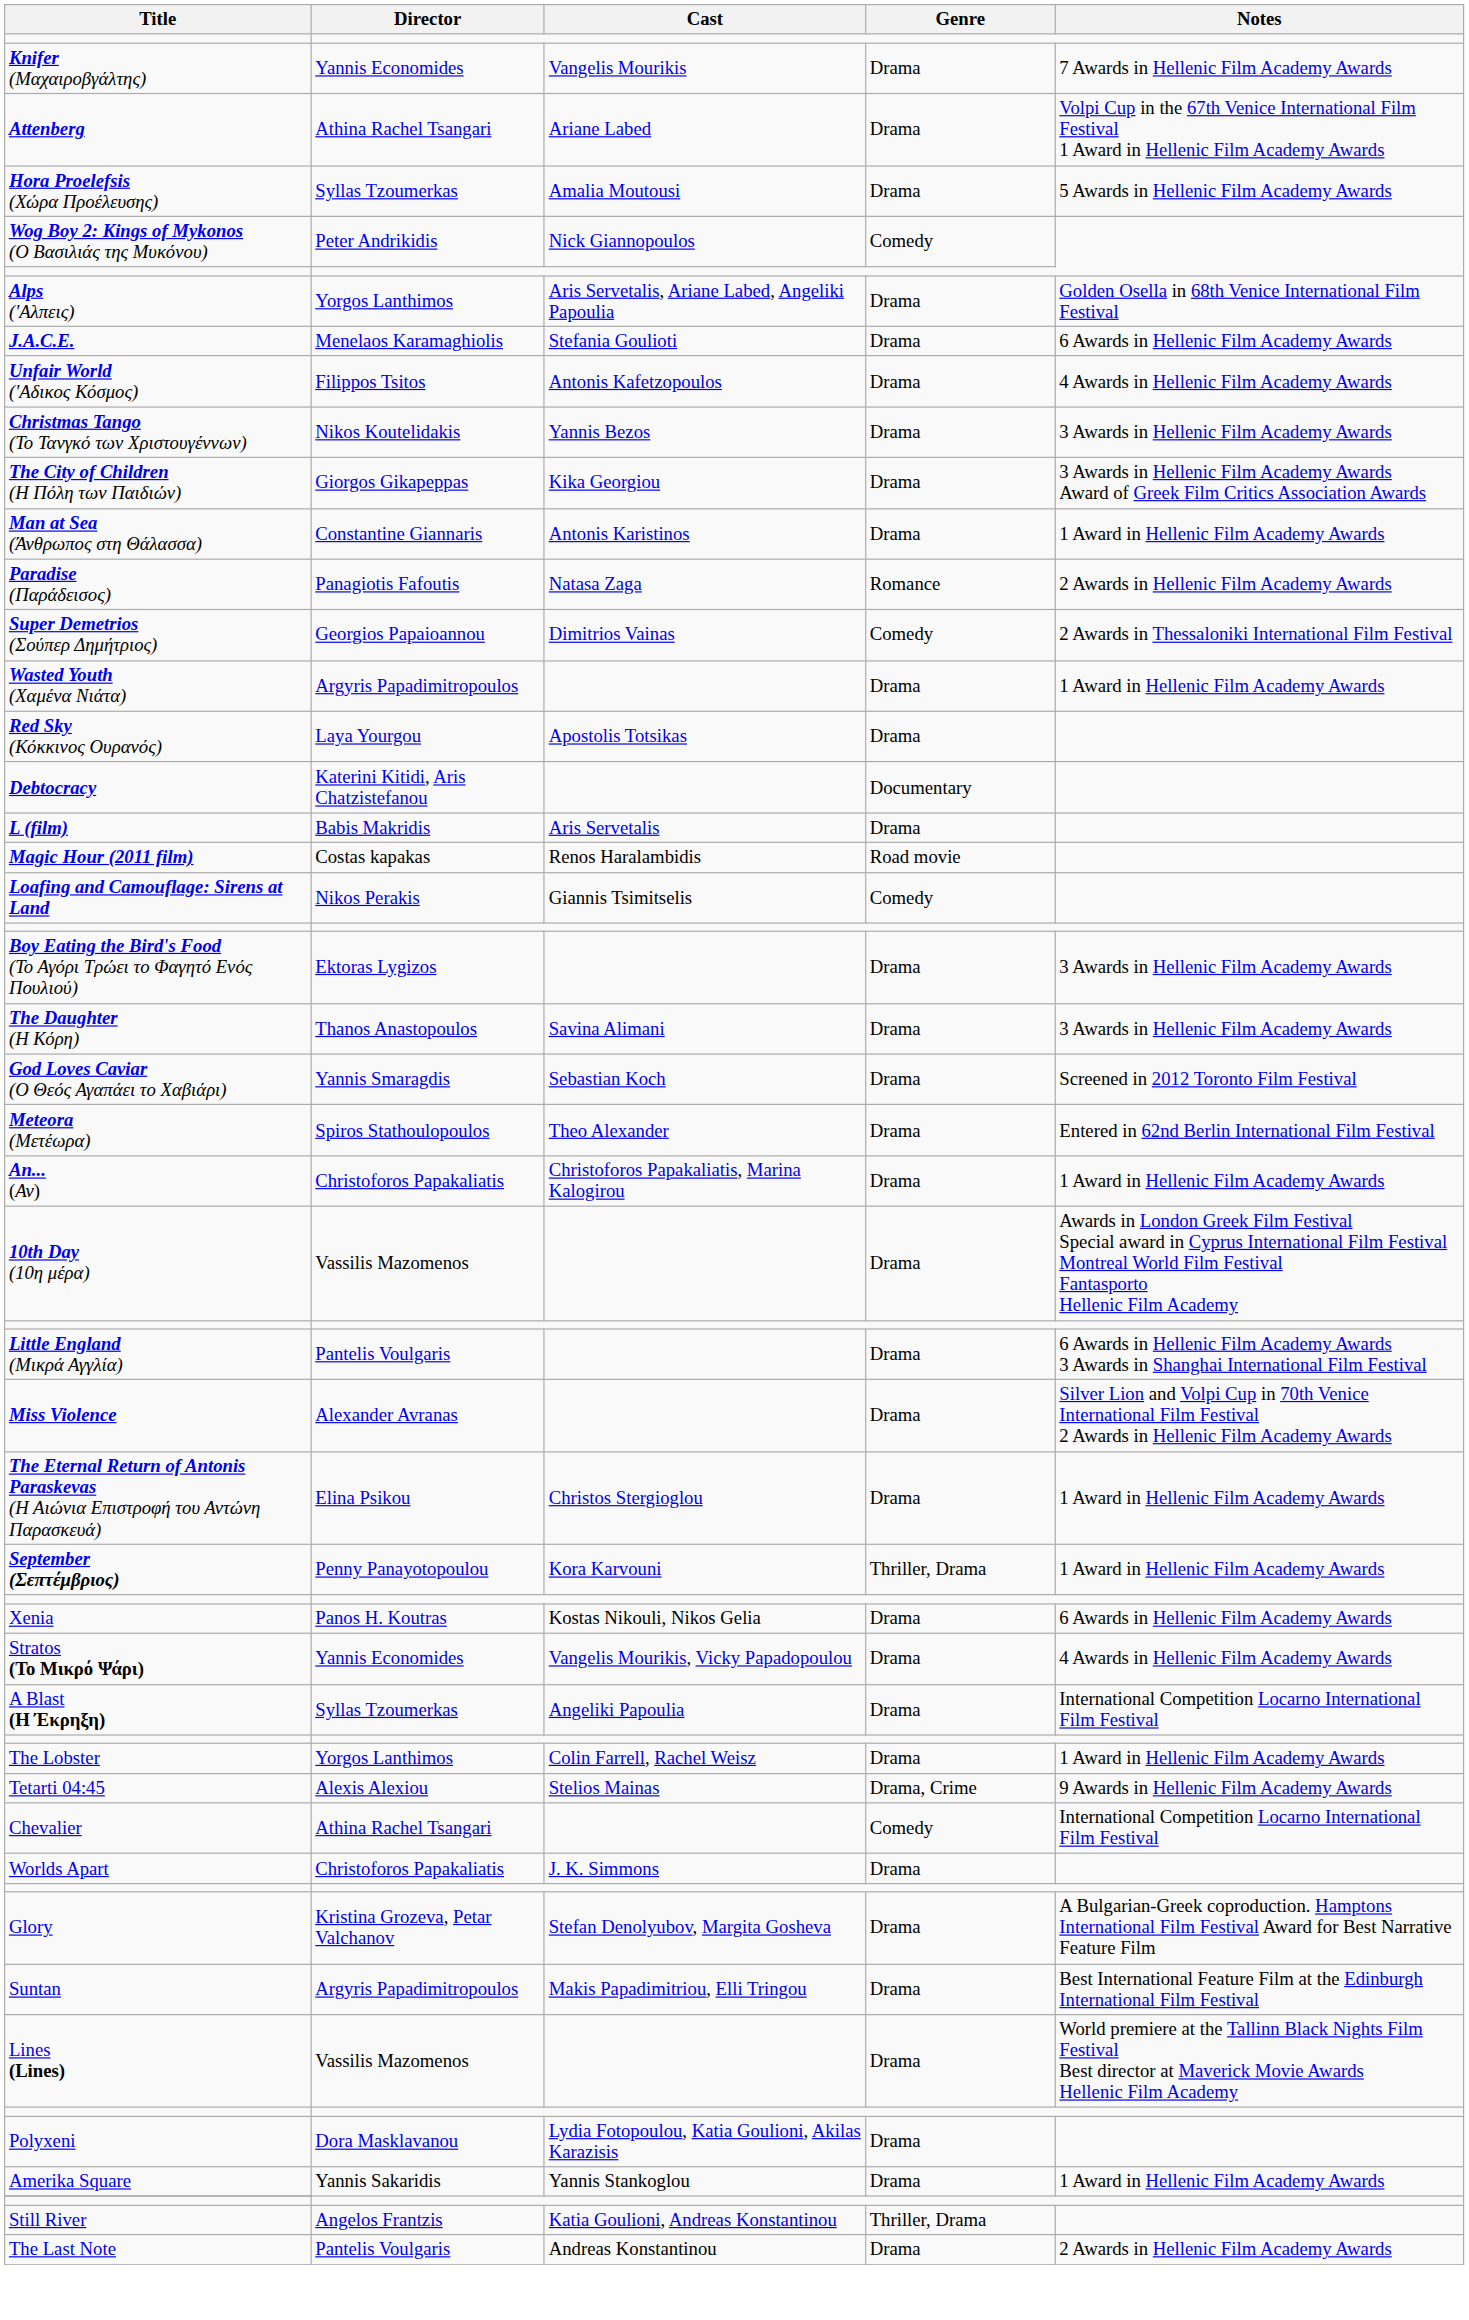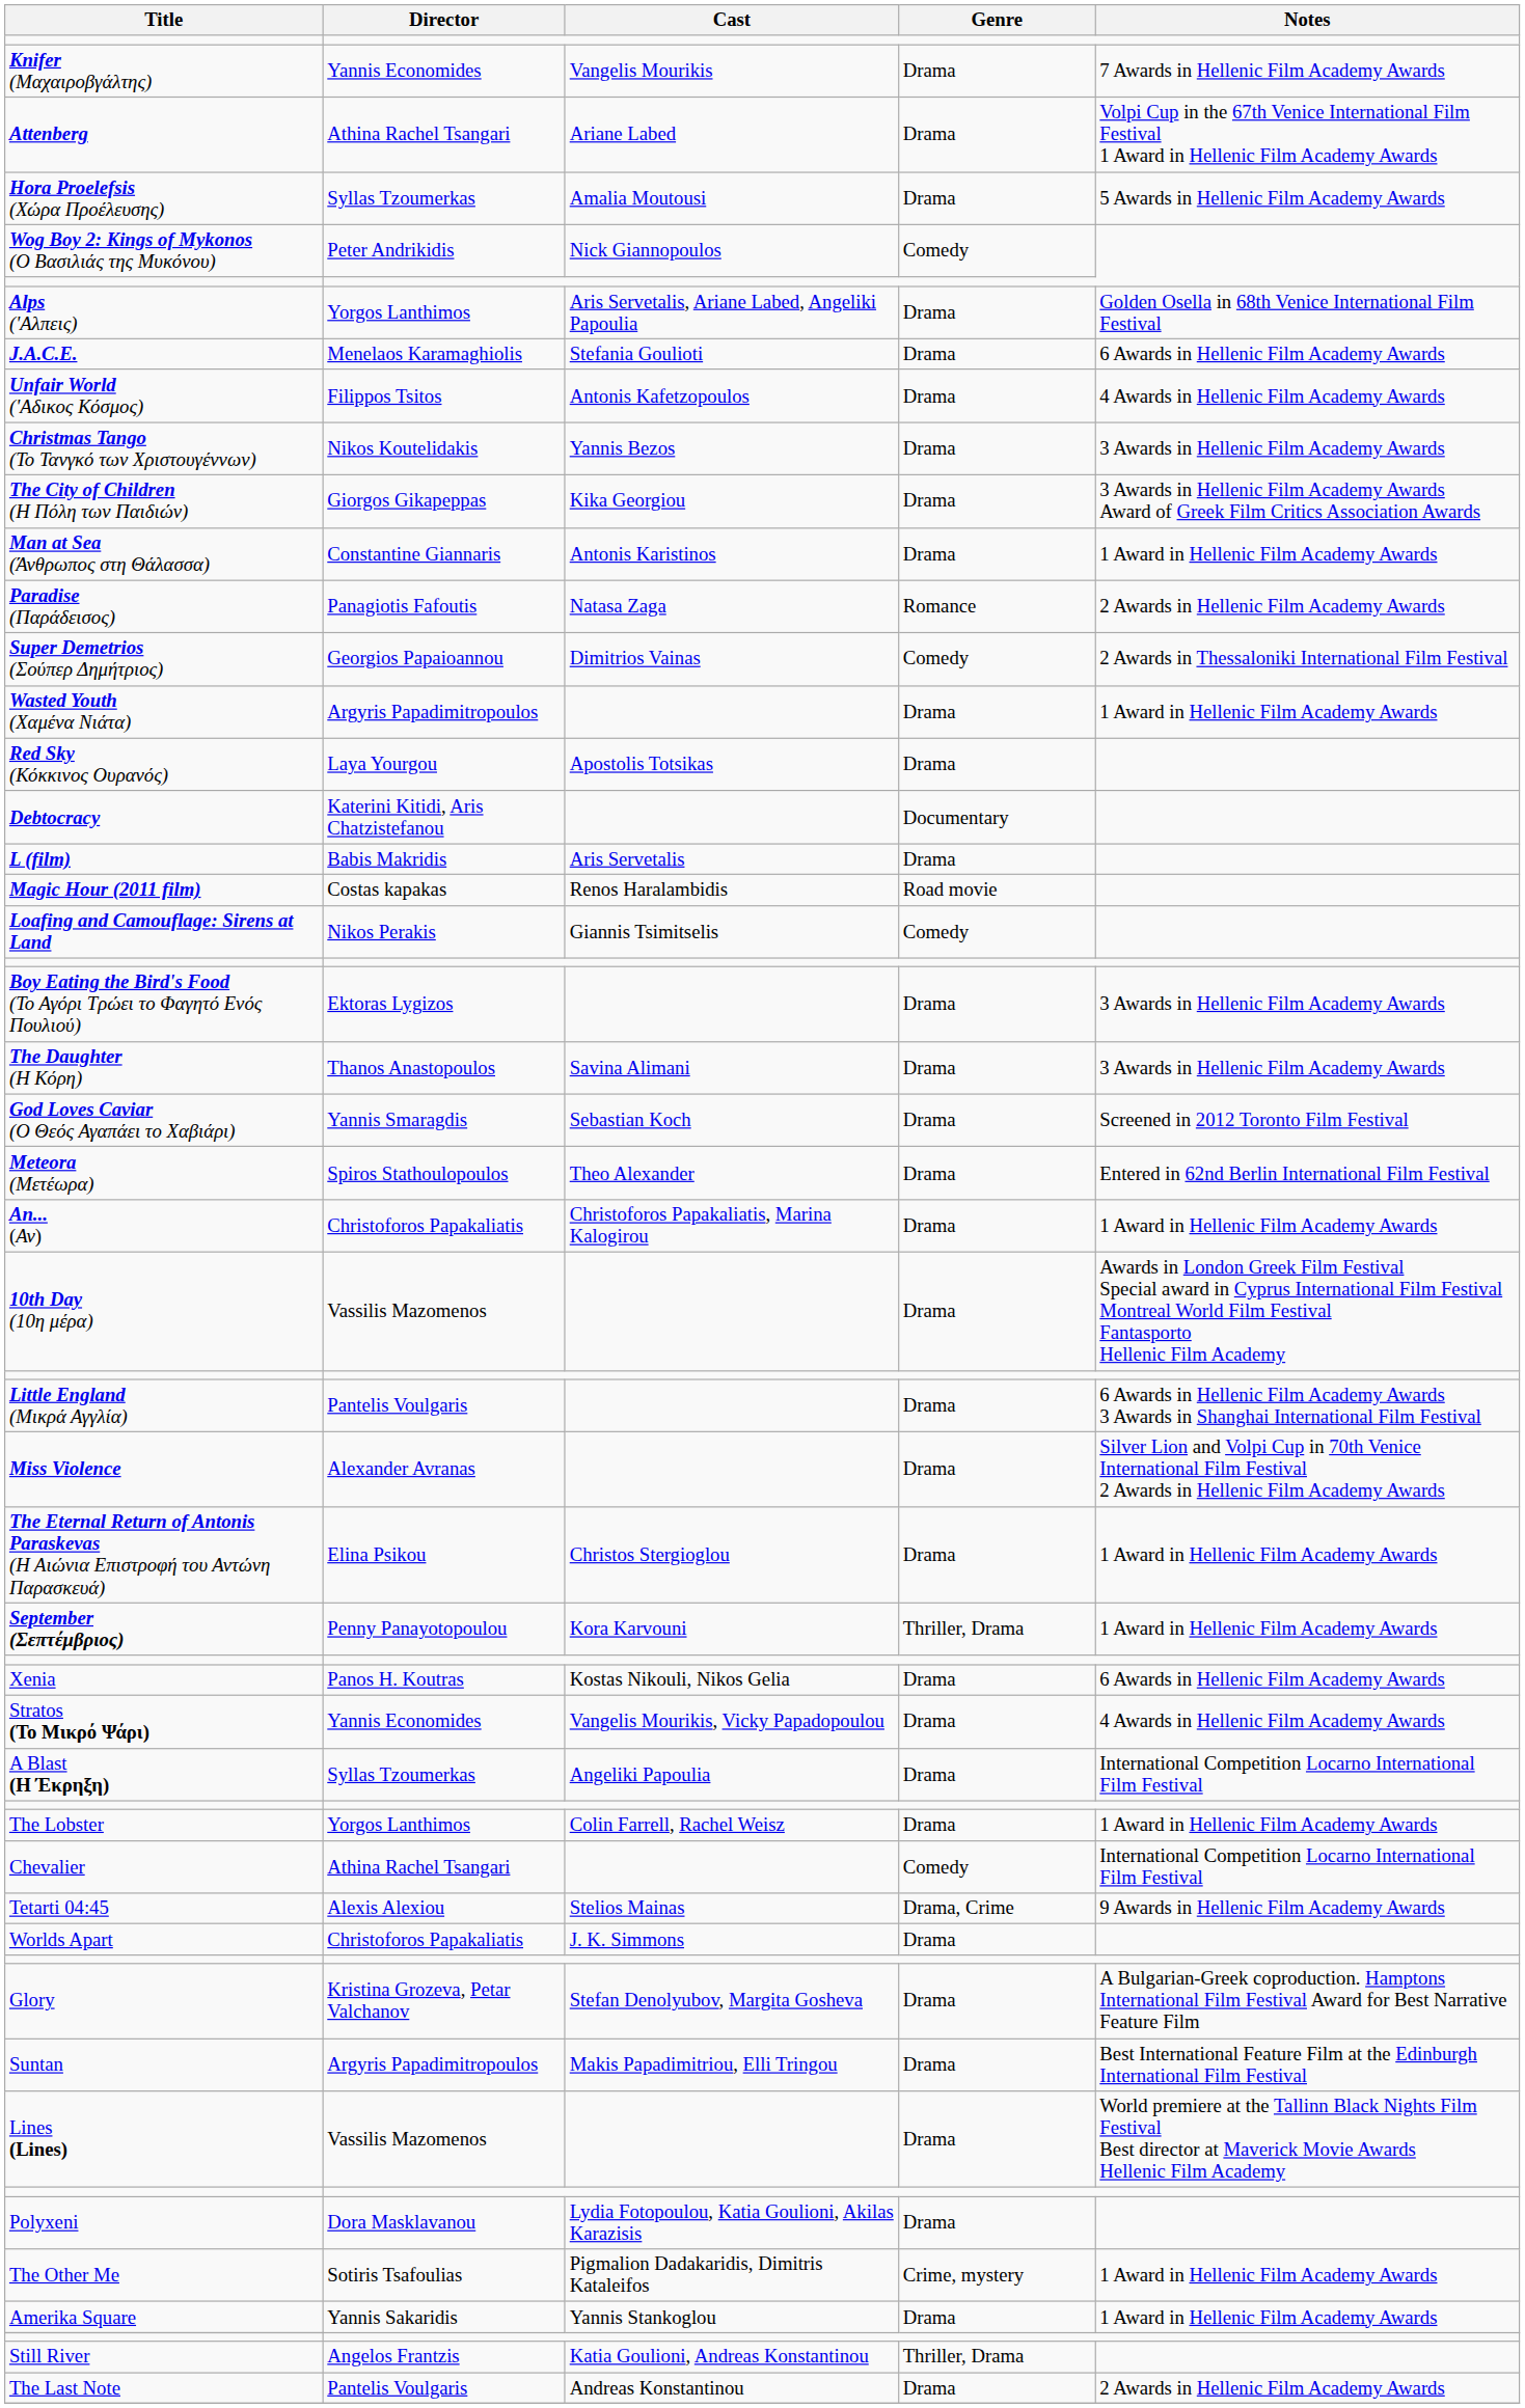rows swapped: Tetarti 04:45 <-> Chevalier
+ row: The Other Me | Sotiris Tsafoulias | Pigmalion Dadakaridis, Dimitris Kataleifos | Crime, mystery | 1 Award in Hellenic Film Academy Awards
